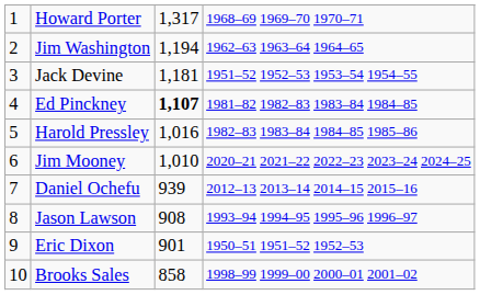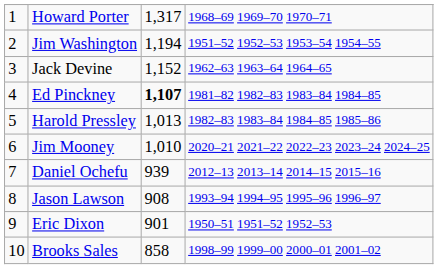Jim Washington | column 4: 1962–63 1963–64 1964–65 -> 1951–52 1952–53 1953–54 1954–55
Jack Devine | column 3: 1,181 -> 1,152
Jack Devine | column 4: 1951–52 1952–53 1953–54 1954–55 -> 1962–63 1963–64 1964–65
Harold Pressley | column 3: 1,016 -> 1,013
